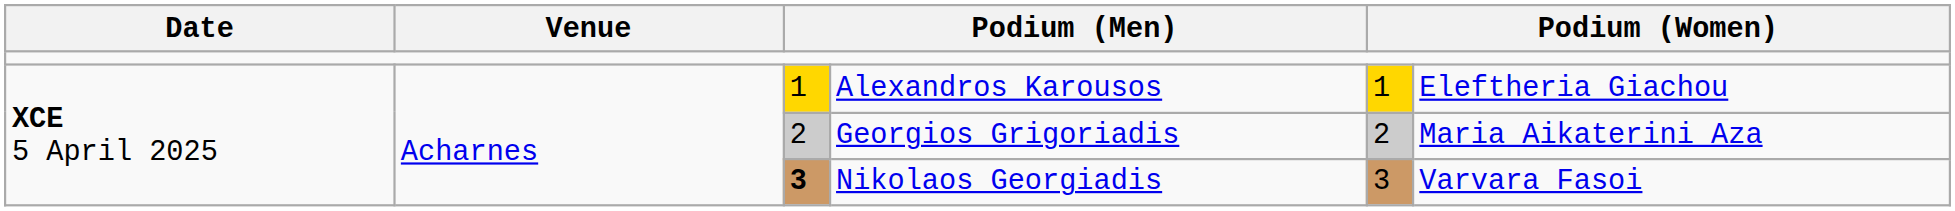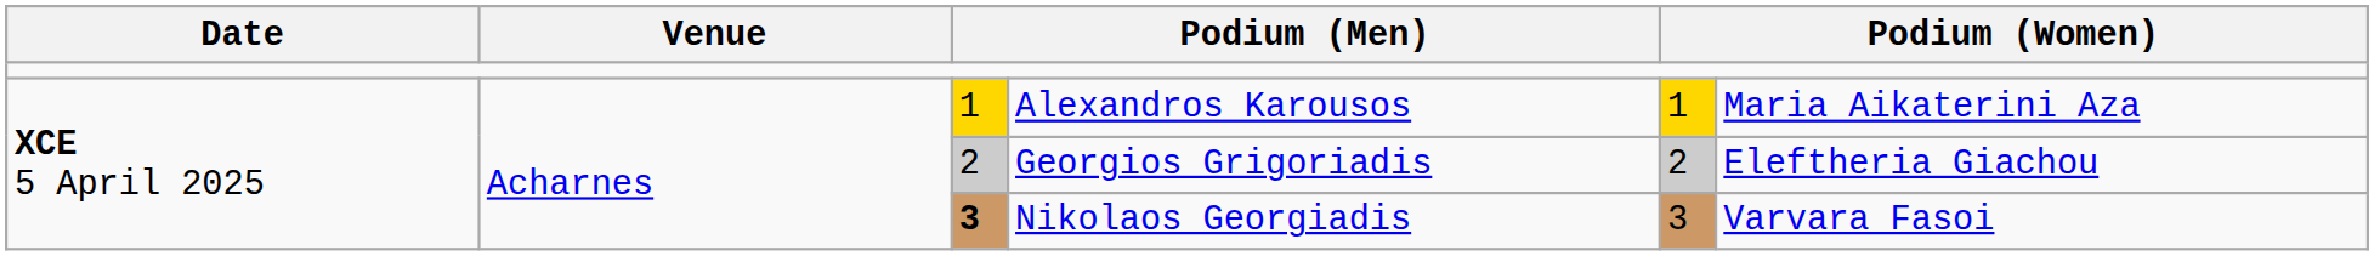Alexandros Karousos | column 6: Eleftheria Giachou -> Maria Aikaterini Aza
Georgios Grigoriadis | column 6: Maria Aikaterini Aza -> Eleftheria Giachou
